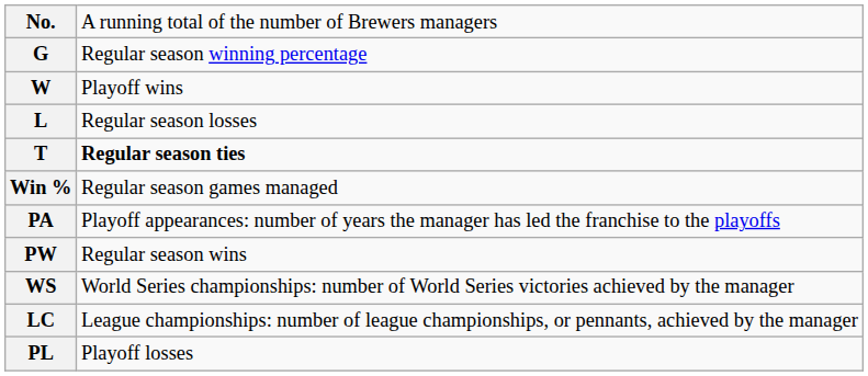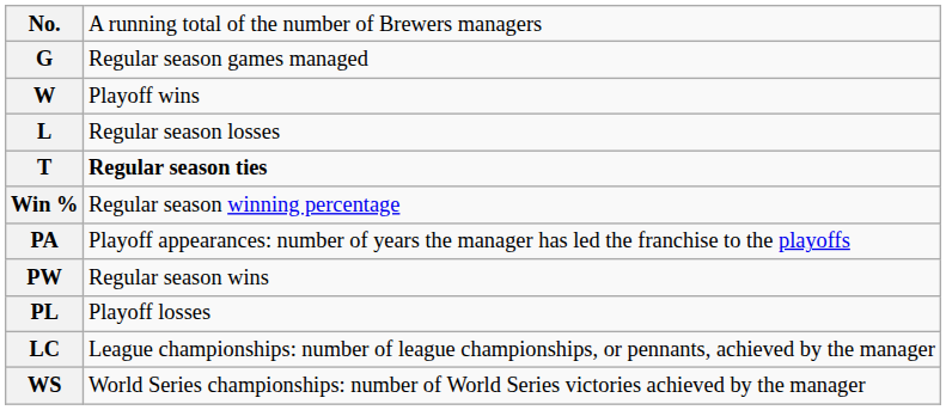G | column 2: Regular season winning percentage -> Regular season games managed
Win % | column 2: Regular season games managed -> Regular season winning percentage
rows swapped: PL <-> WS
